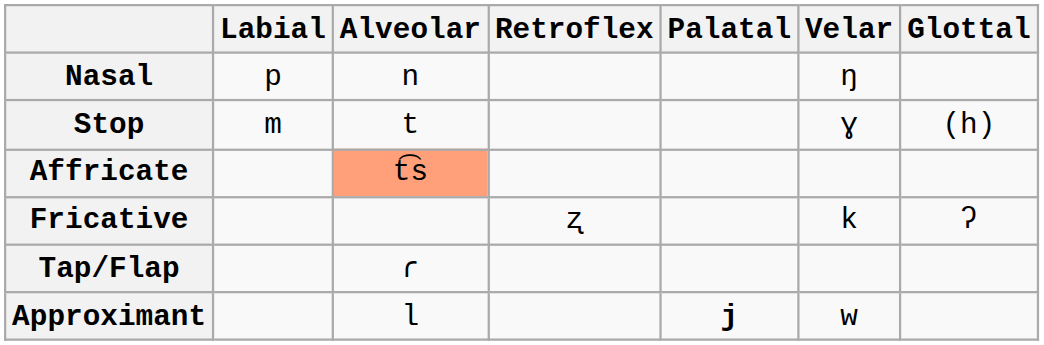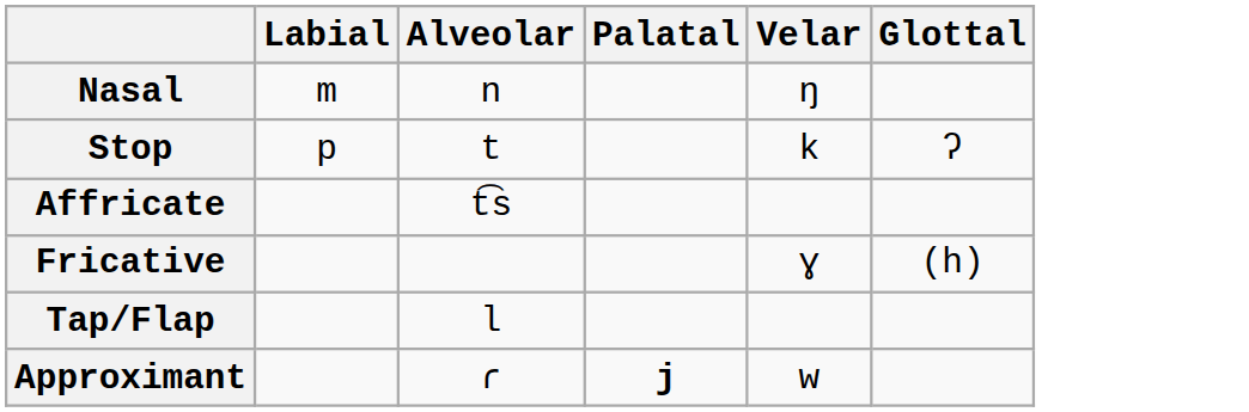- column: Retroflex | ʐ
Nasal | Labial: p -> m
Stop | Labial: m -> p
Stop | Velar: ɣ -> k
Stop | Glottal: (h) -> ʔ
Affricate | Alveolar: lightsalmon background -> no background
Fricative | Velar: k -> ɣ
Fricative | Glottal: ʔ -> (h)
Tap/Flap | Alveolar: ɾ -> l
Approximant | Alveolar: l -> ɾ
